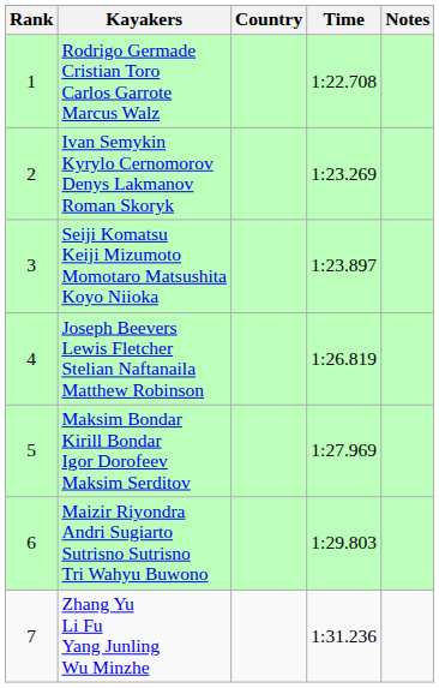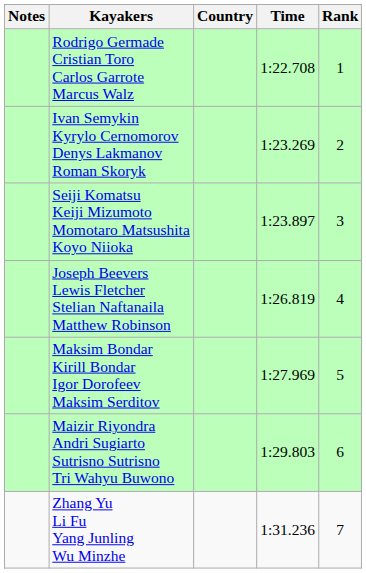columns swapped: Rank <-> Notes
